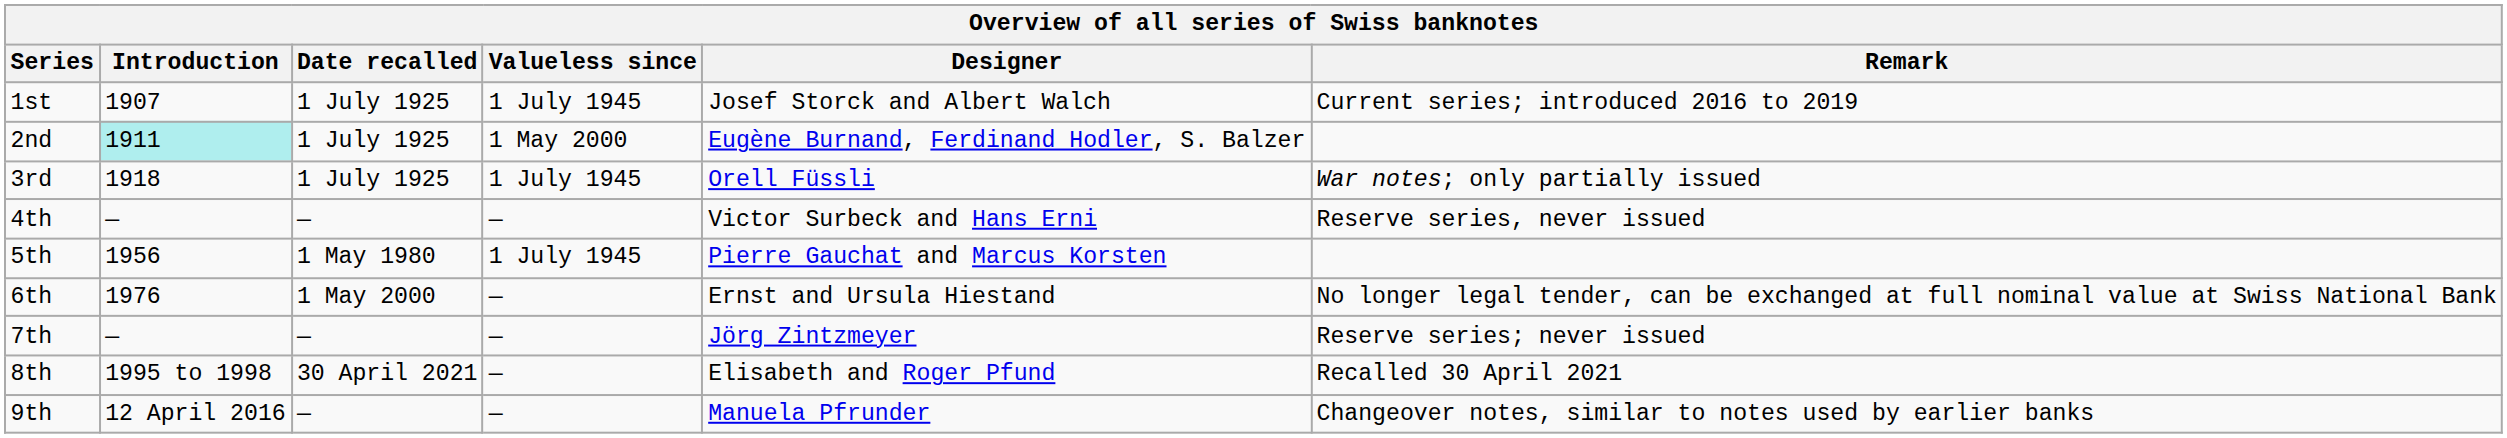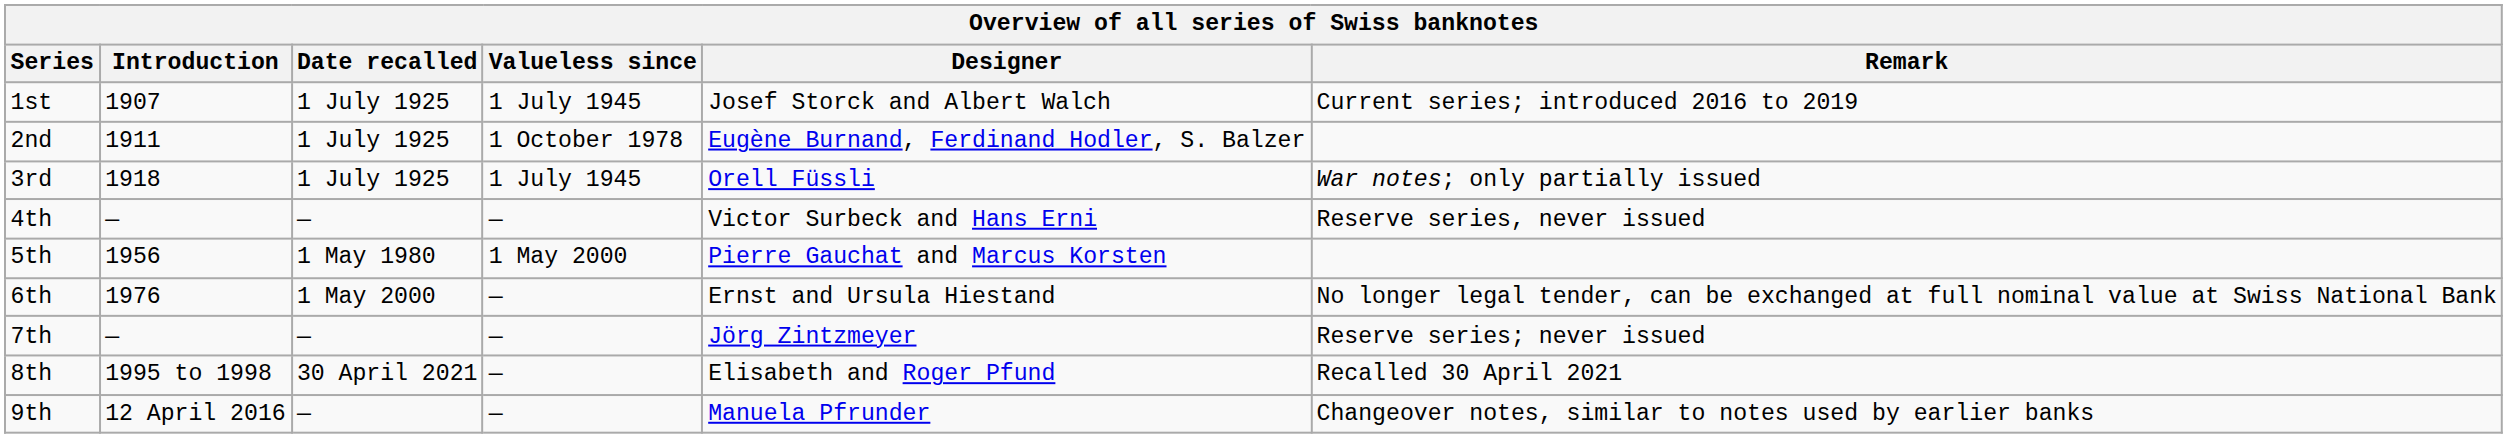2nd | Introduction: paleturquoise background -> no background
2nd | Valueless since: 1 May 2000 -> 1 October 1978
5th | Valueless since: 1 July 1945 -> 1 May 2000
